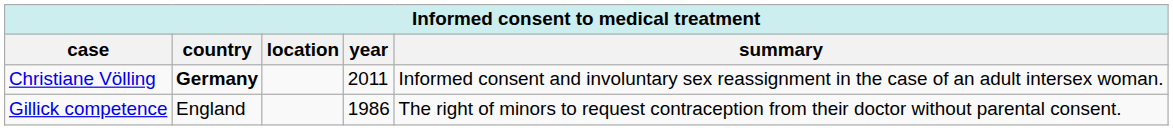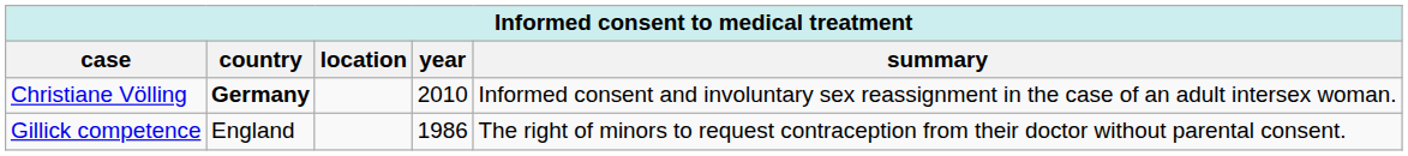Christiane Völling | year: 2011 -> 2010
